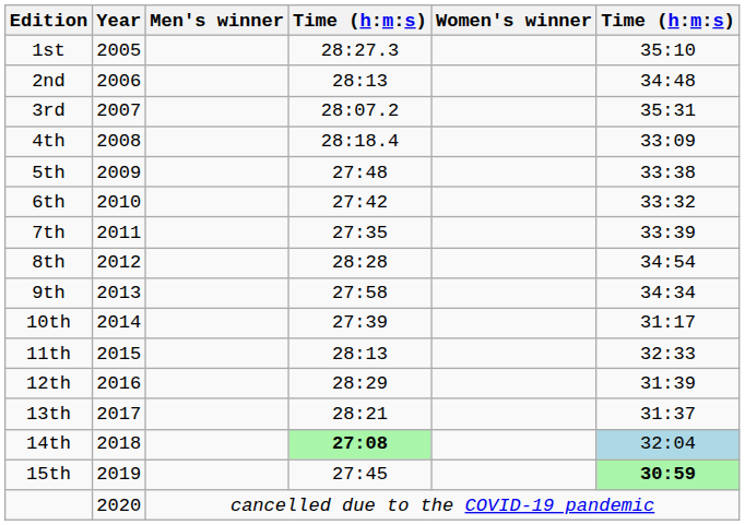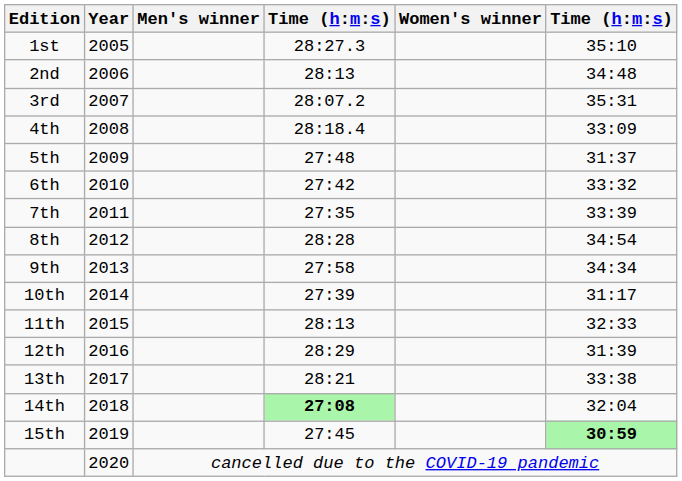5th | column 6: 33:38 -> 31:37
13th | column 6: 31:37 -> 33:38
14th | column 6: lightblue background -> no background
